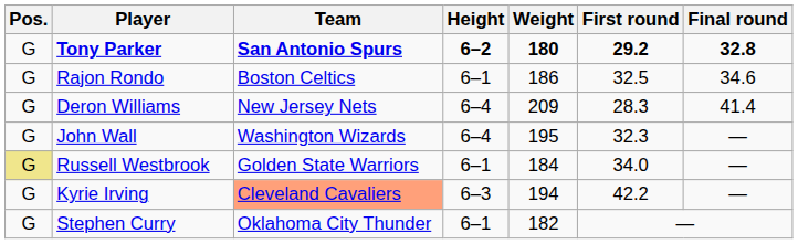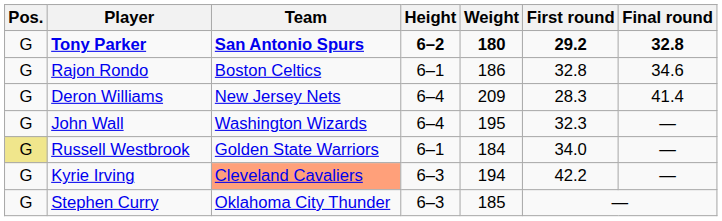Rajon Rondo | First round: 32.5 -> 32.8
Stephen Curry | Height: 6–1 -> 6–3
Stephen Curry | Weight: 182 -> 185
